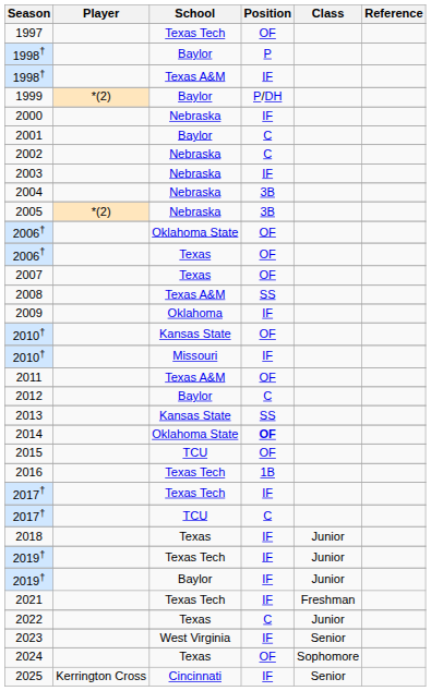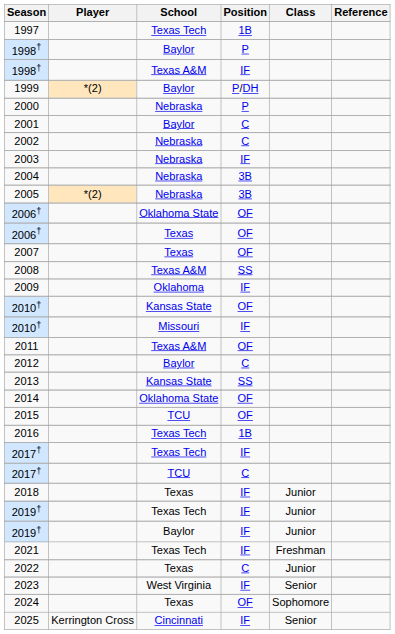1997 | Position: OF -> 1B
2000 | Position: IF -> P
2014 | Position: bold -> normal
